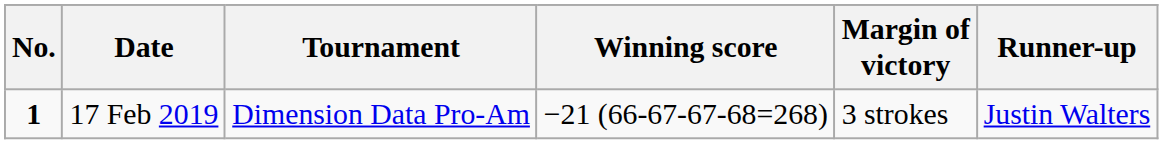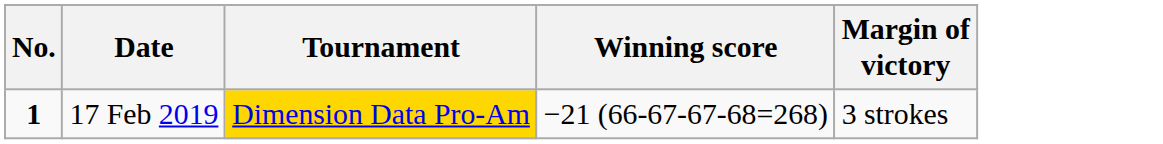- column: Runner-up | Justin Walters
17 Feb 2019 | Tournament: no background -> gold background
